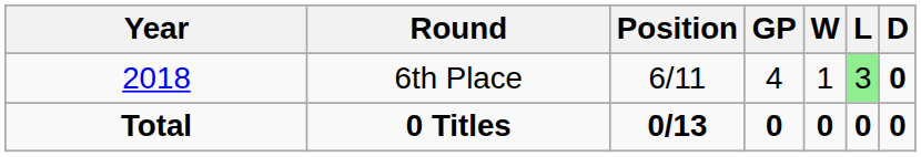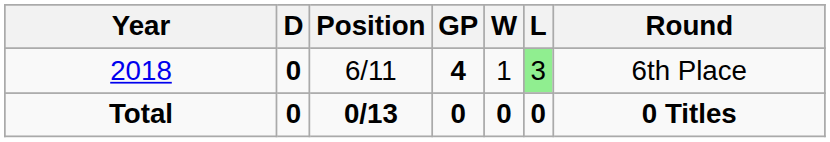columns swapped: Round <-> D
2018 | GP: normal -> bold
